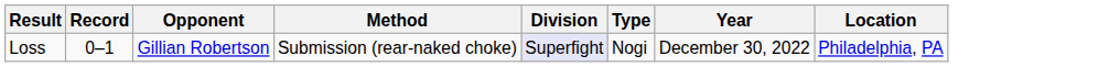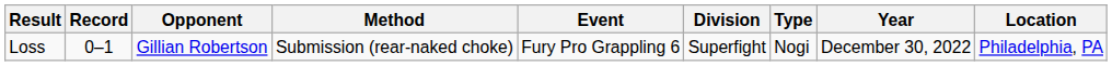+ column: Event | Fury Pro Grappling 6
Loss | Division: lavender background -> no background
